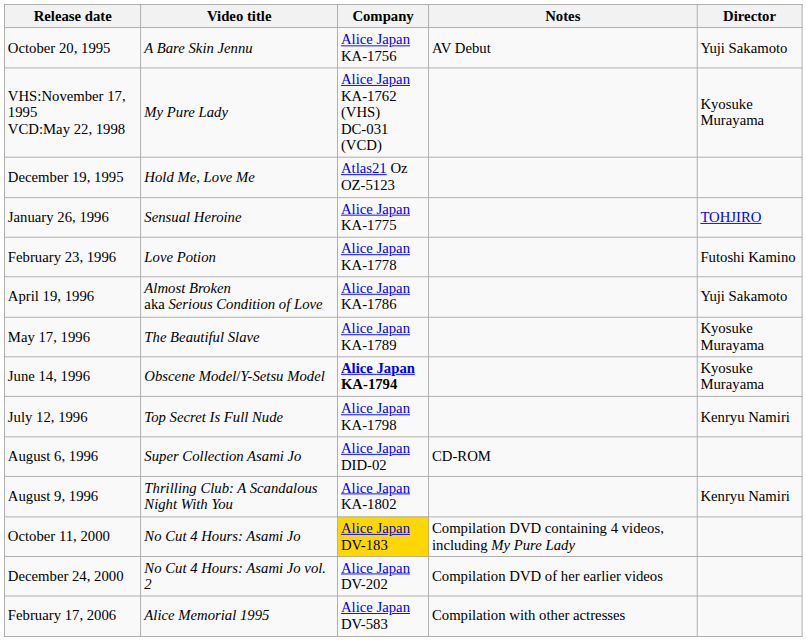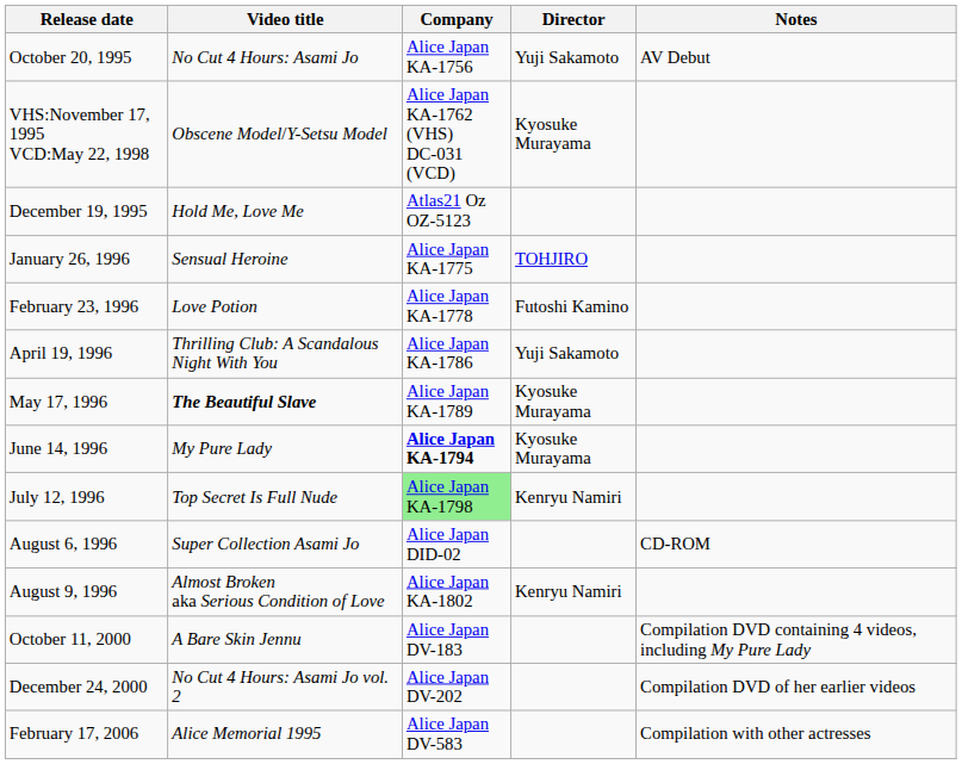columns swapped: Director <-> Notes
October 20, 1995 | Video title: A Bare Skin Jennu -> No Cut 4 Hours: Asami Jo
VHS:November 17, 1995 VCD:May 22, 1998 | Video title: My Pure Lady -> Obscene Model/Y-Setsu Model
April 19, 1996 | Video title: Almost Broken aka Serious Condition of Love -> Thrilling Club: A Scandalous Night With You
May 17, 1996 | Video title: normal -> bold
June 14, 1996 | Video title: Obscene Model/Y-Setsu Model -> My Pure Lady
July 12, 1996 | Company: no background -> lightgreen background
August 9, 1996 | Video title: Thrilling Club: A Scandalous Night With You -> Almost Broken aka Serious Condition of Love
October 11, 2000 | Video title: No Cut 4 Hours: Asami Jo -> A Bare Skin Jennu
October 11, 2000 | Company: gold background -> no background
